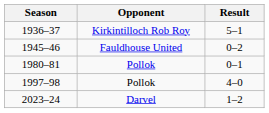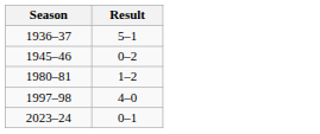- column: Opponent | Kirkintilloch Rob Roy | Fauldhouse United | Pollok | Pollok | Darvel
1980–81 | Result: 0–1 -> 1–2
2023–24 | Result: 1–2 -> 0–1
